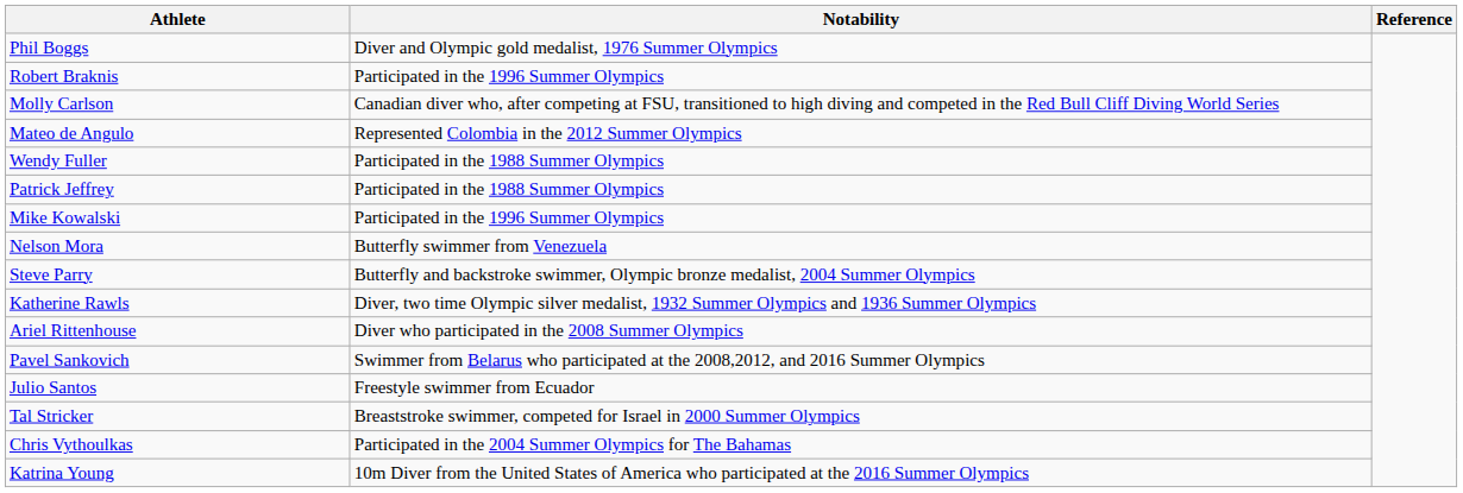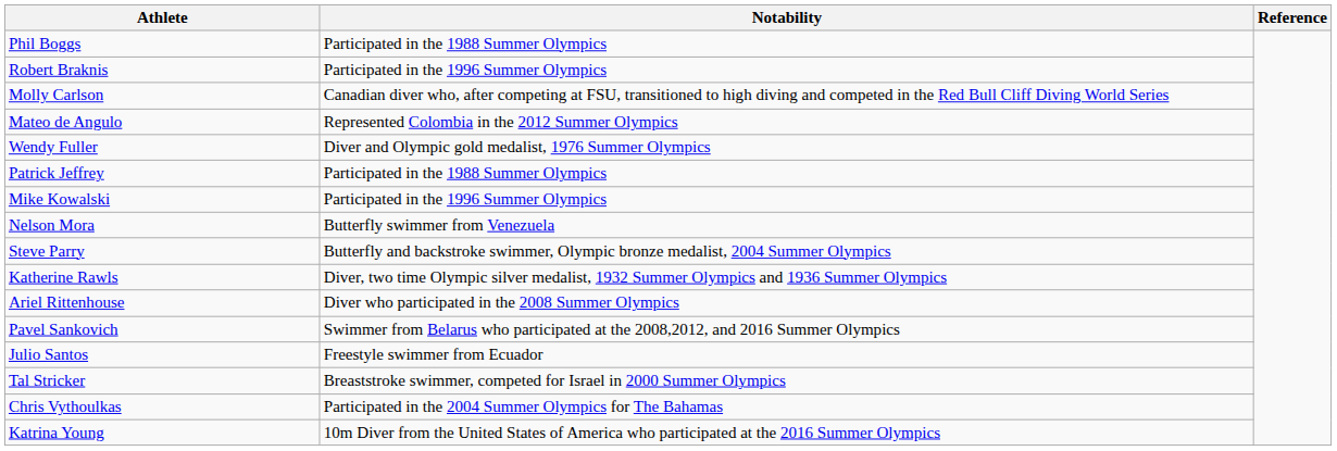Phil Boggs | Notability: Diver and Olympic gold medalist, 1976 Summer Olympics -> Participated in the 1988 Summer Olympics
Wendy Fuller | Notability: Participated in the 1988 Summer Olympics -> Diver and Olympic gold medalist, 1976 Summer Olympics
